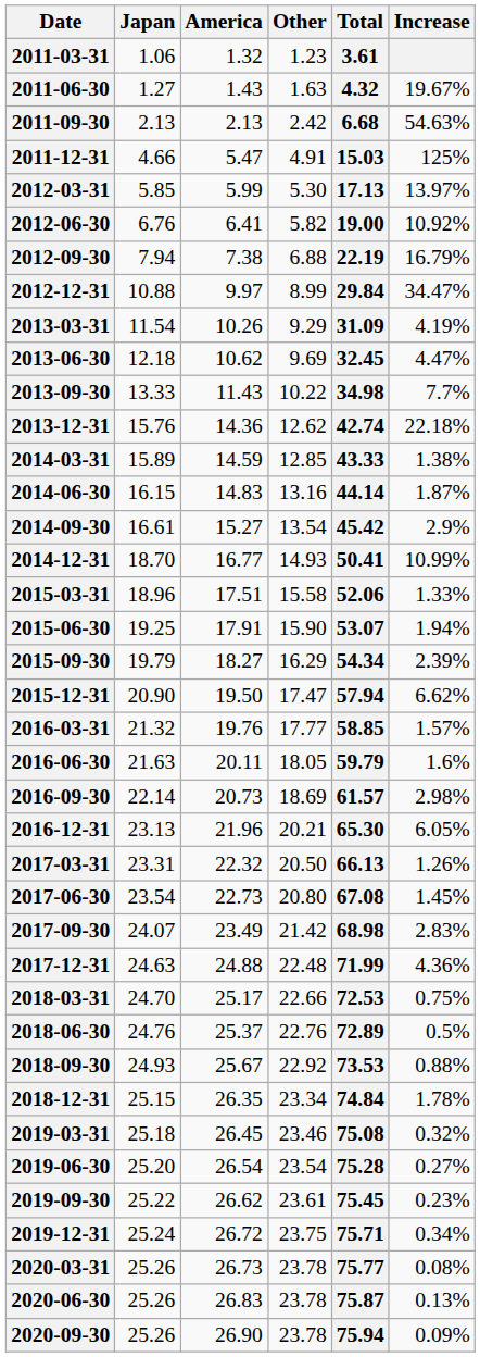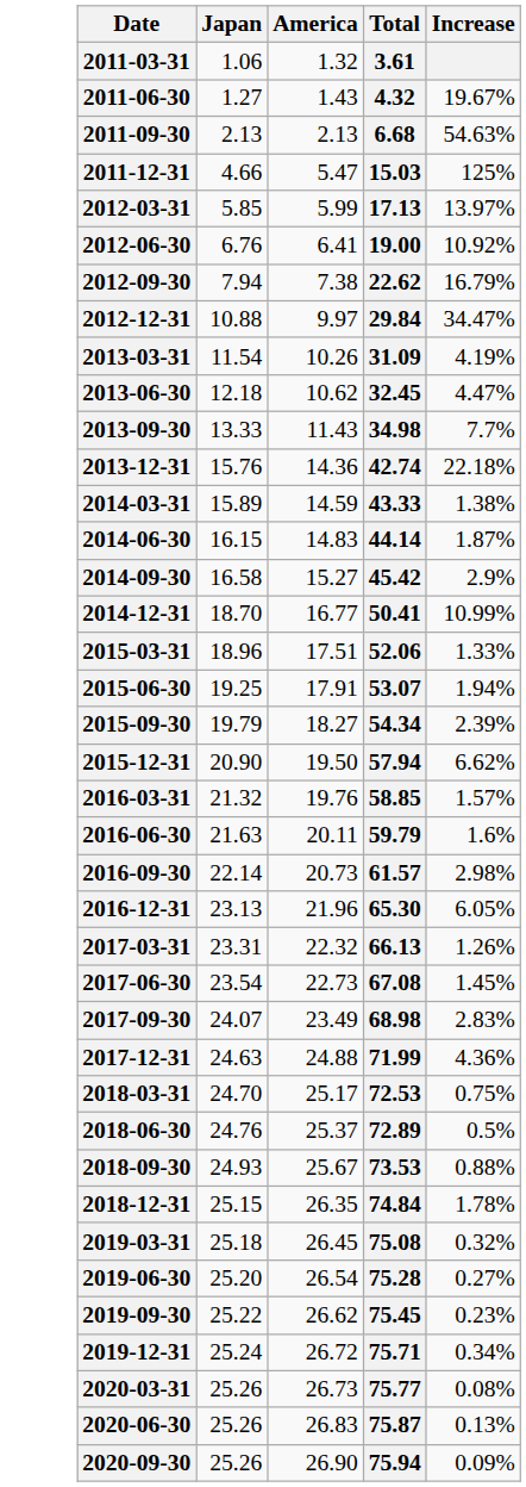- column: Other | 1.23 | 1.63 | 2.42 | 4.91 | 5.30 | 5.82 | 6.88 | 8.99 | 9.29 | 9.69 | 10.22 | 12.62 | 12.85 | 13.16 | 13.54 | 14.93 | 15.58 | 15.90 | 16.29 | 17.47 | 17.77 | 18.05 | 18.69 | 20.21 | 20.50 | 20.80 | 21.42 | 22.48 | 22.66 | 22.76 | 22.92 | 23.34 | 23.46 | 23.54 | 23.61 | 23.75 | 23.78 | 23.78 | 23.78
2012-09-30 | Total: 22.19 -> 22.62
2014-09-30 | Japan: 16.61 -> 16.58
